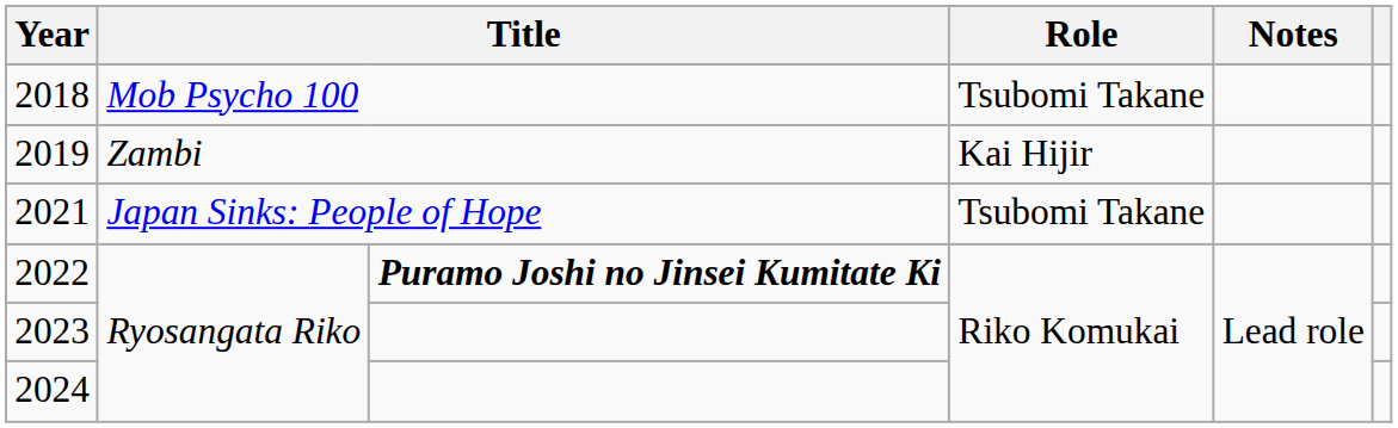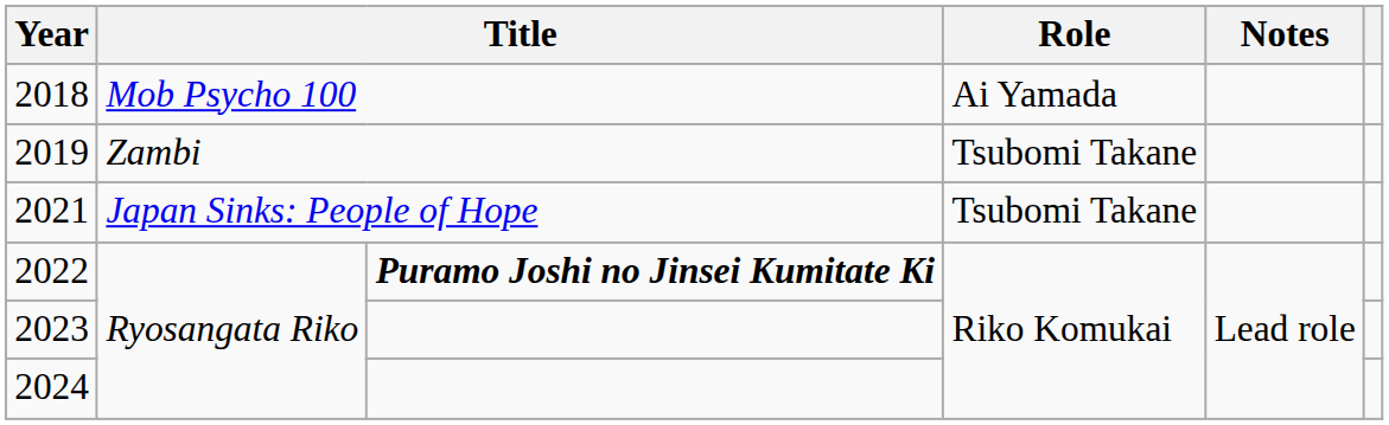2018 | Role: Tsubomi Takane -> Ai Yamada
2019 | Role: Kai Hijir -> Tsubomi Takane
